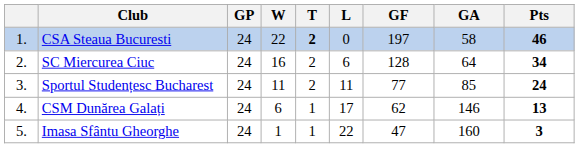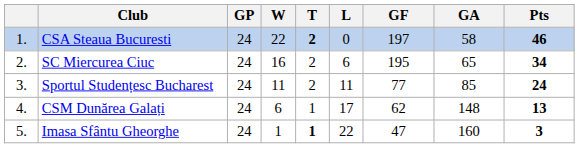SC Miercurea Ciuc | GF: 128 -> 195
SC Miercurea Ciuc | GA: 64 -> 65
CSM Dunărea Galați | GA: 146 -> 148
Imasa Sfântu Gheorghe | T: normal -> bold
